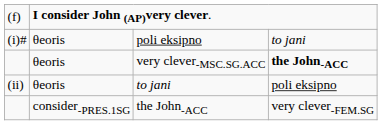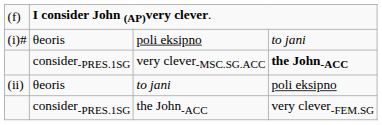very clever-MSC.SG.ACC | column 2: θeoris -> consider-PRES.1SG
